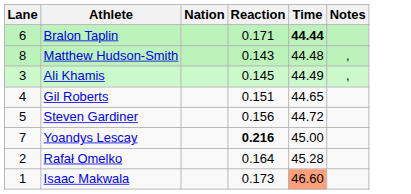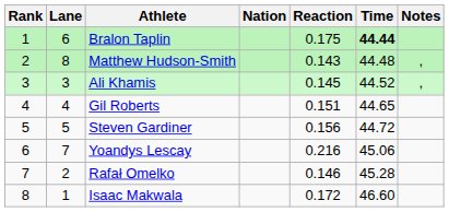+ column: Rank | 1 | 2 | 3 | 4 | 5 | 6 | 7 | 8
Bralon Taplin | Reaction: 0.171 -> 0.175
Ali Khamis | Time: 44.49 -> 44.52
Yoandys Lescay | Reaction: bold -> normal
Yoandys Lescay | Time: 45.00 -> 45.06
Rafał Omelko | Reaction: 0.164 -> 0.146
Isaac Makwala | Reaction: 0.173 -> 0.172
Isaac Makwala | Time: lightsalmon background -> no background
